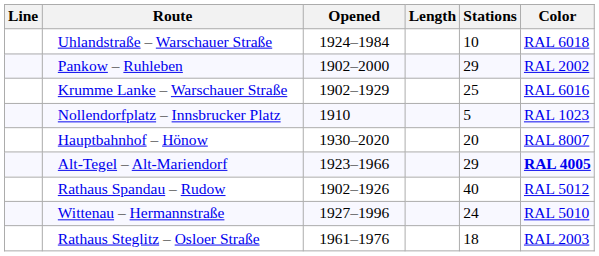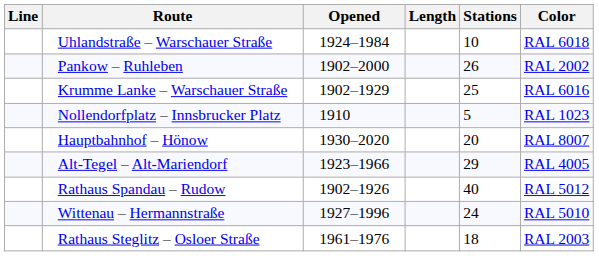Pankow – Ruhleben | Stations: 29 -> 26
Alt-Tegel – Alt-Mariendorf | Color: bold -> normal
